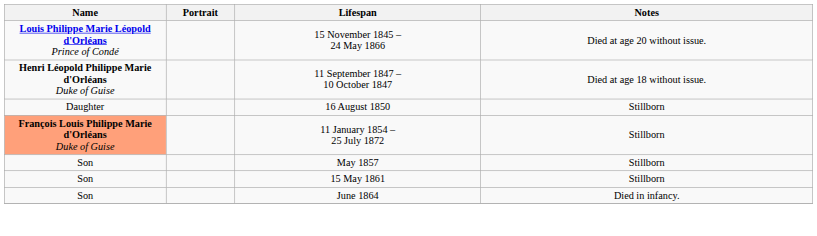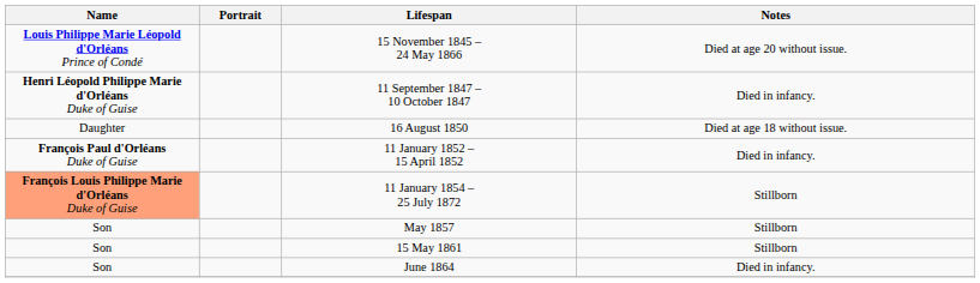11 September 1847 – 10 October 1847 | Notes: Died at age 18 without issue. -> Died in infancy.
16 August 1850 | Notes: Stillborn -> Died at age 18 without issue.
+ row: François Paul d'Orléans Duke of Guise | 11 January 1852 – 15 April 1852 | Died in infancy.
